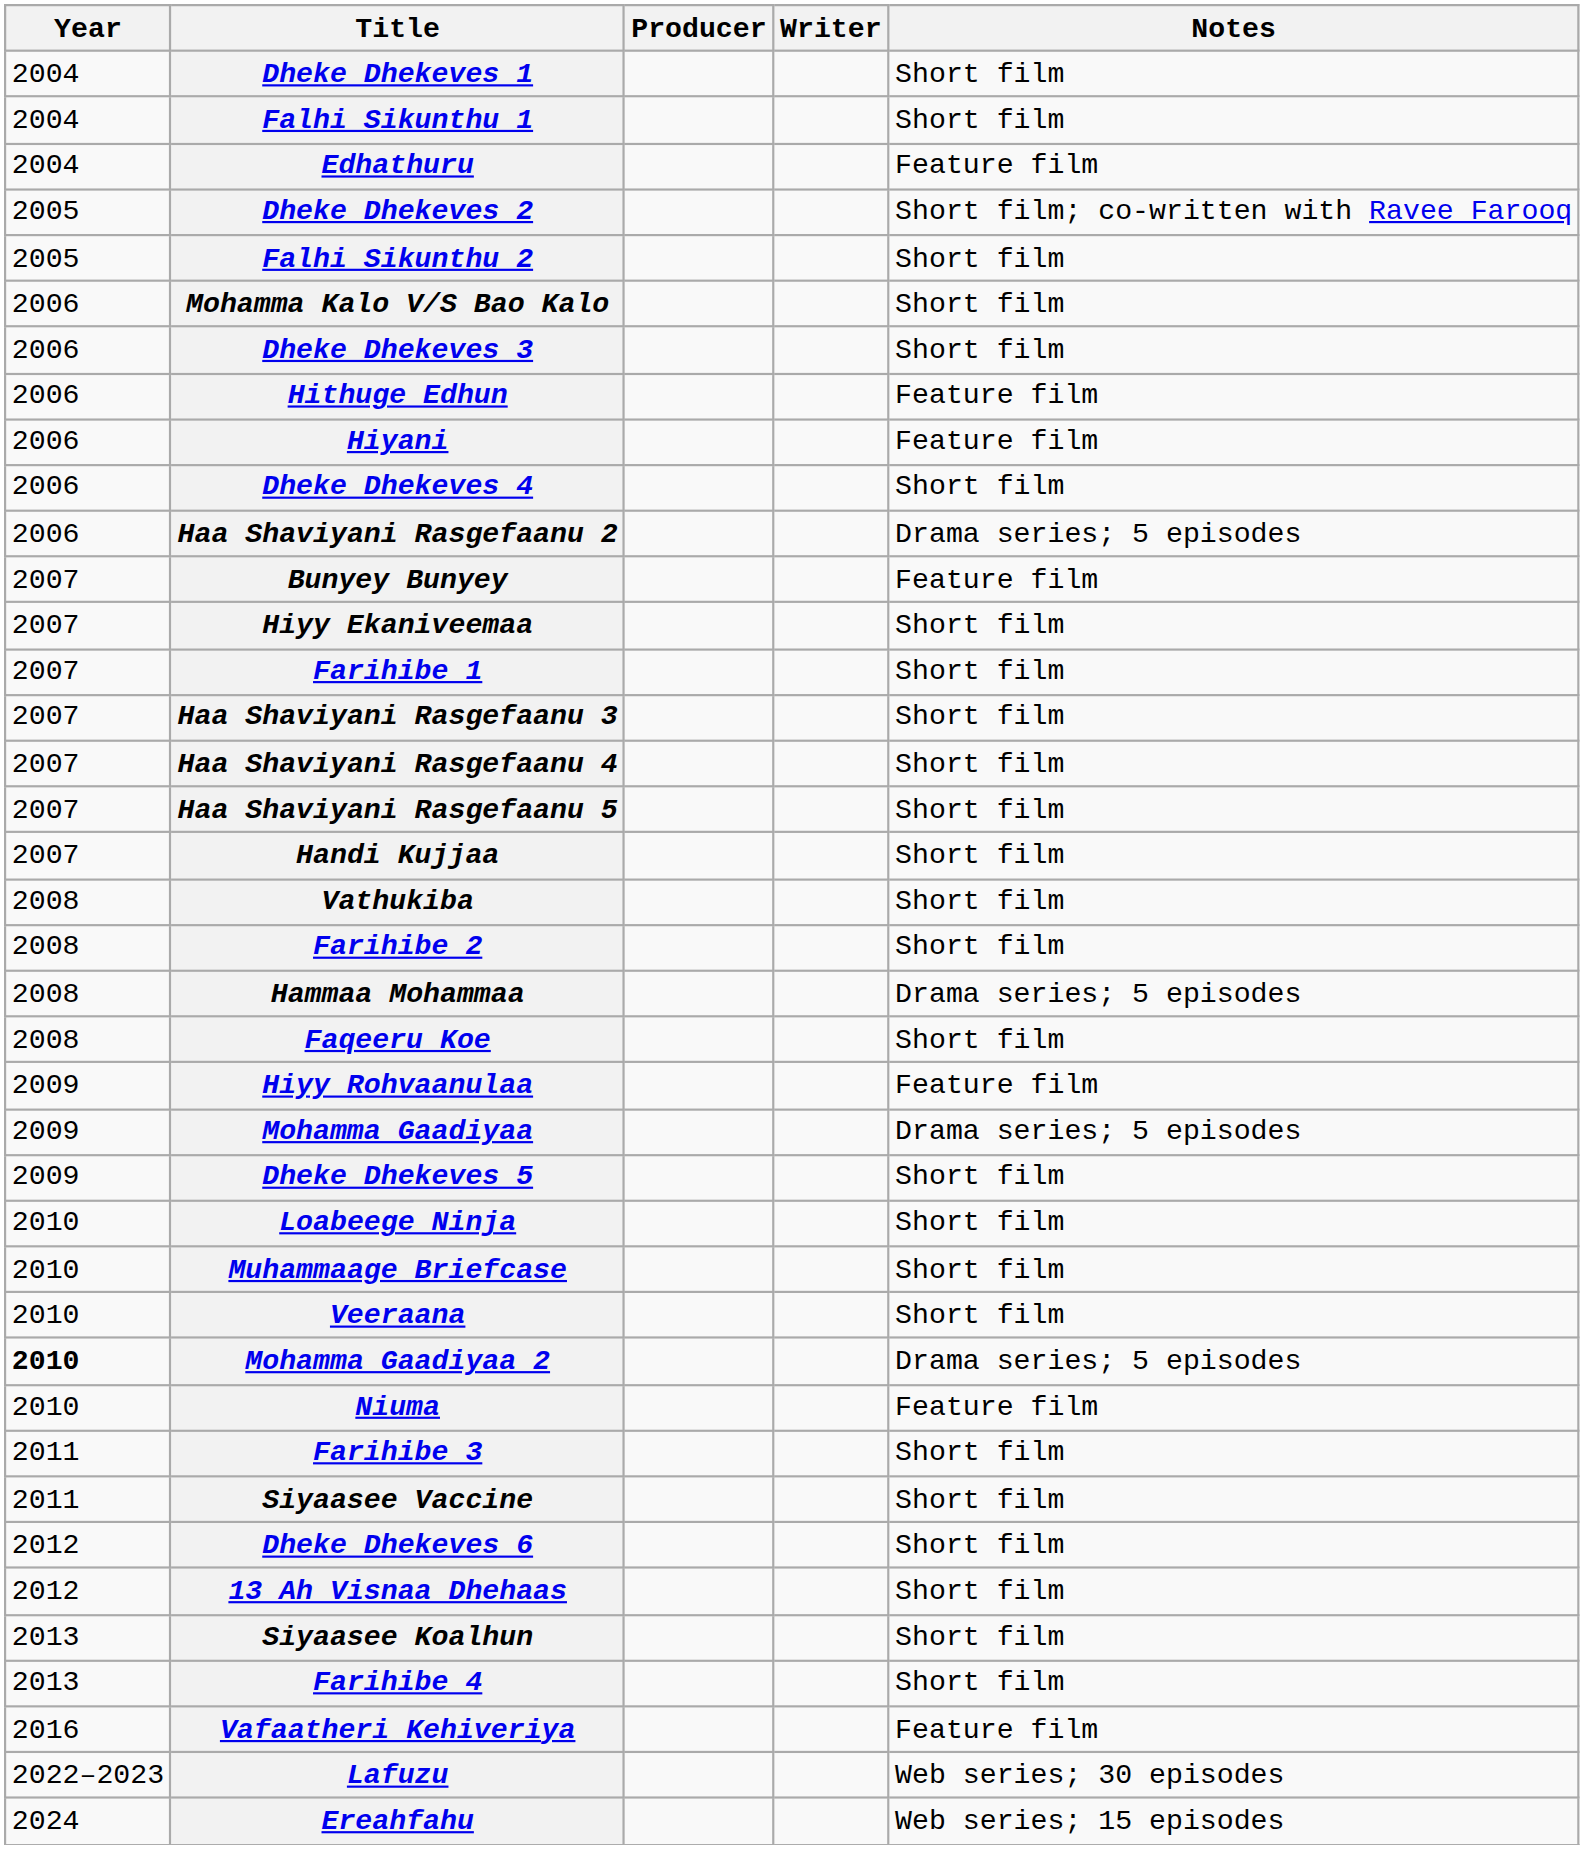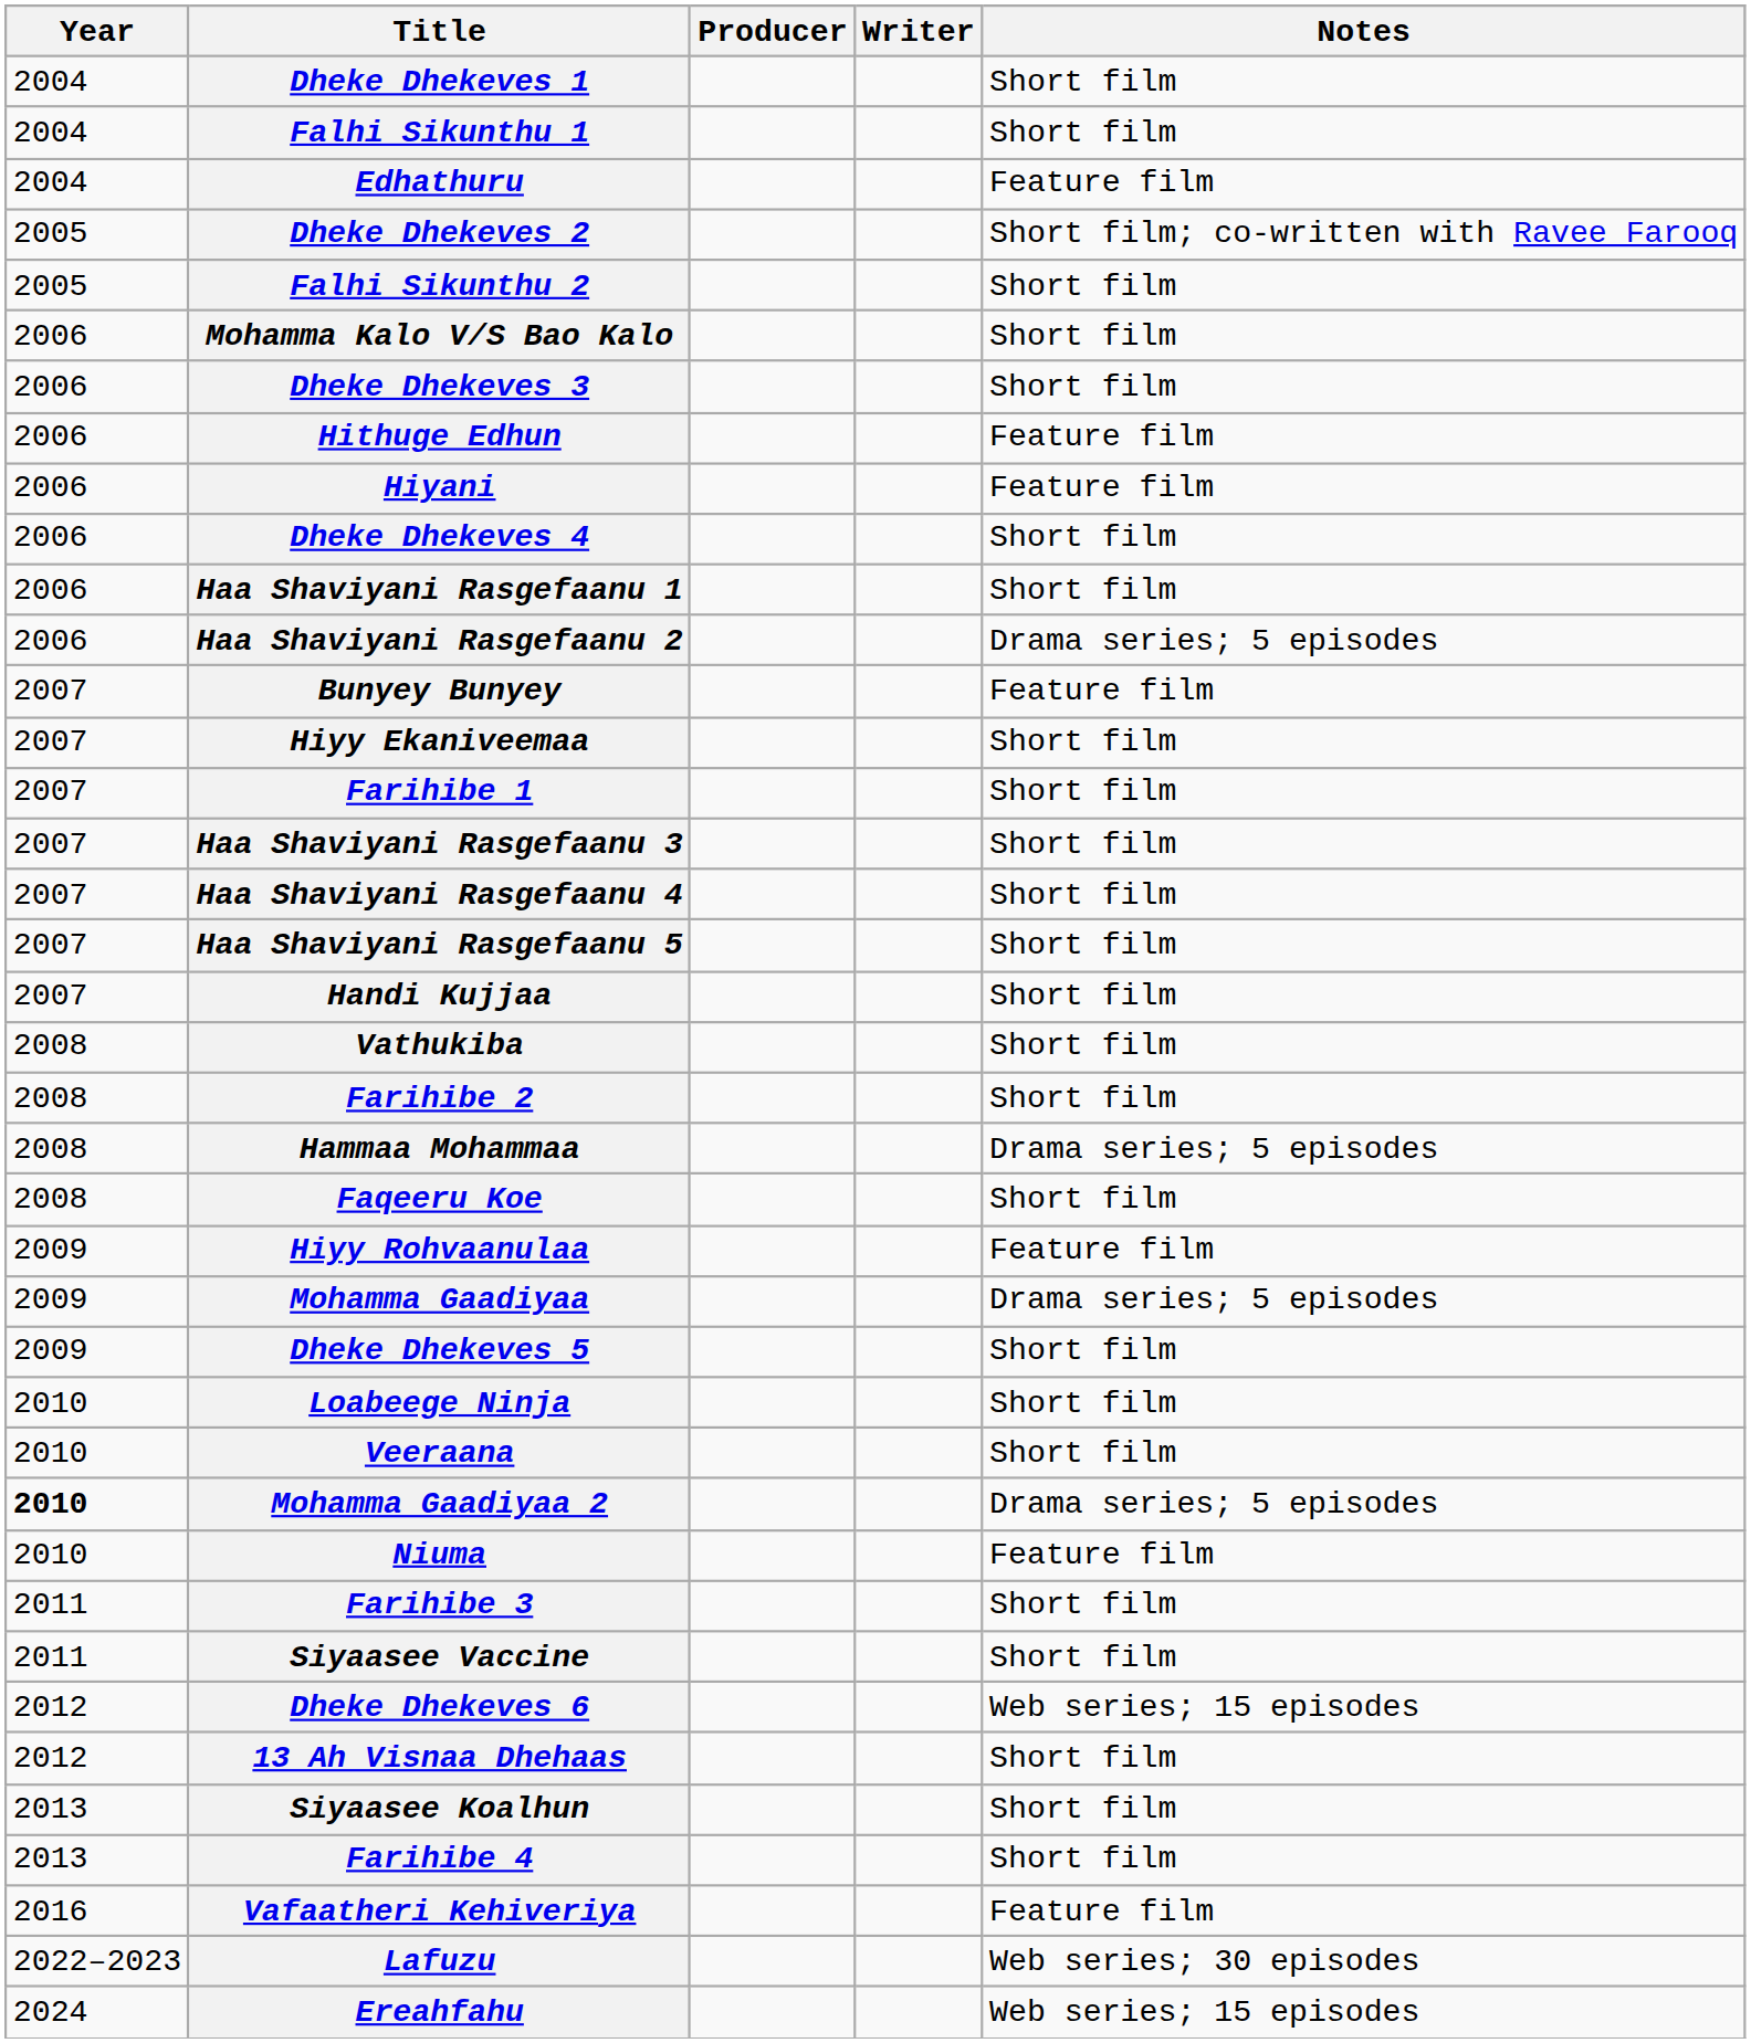+ row: 2006 | Haa Shaviyani Rasgefaanu 1 | Short film
- row: 2010 | Muhammaage Briefcase | Short film
Dheke Dhekeves 6 | Notes: Short film -> Web series; 15 episodes
